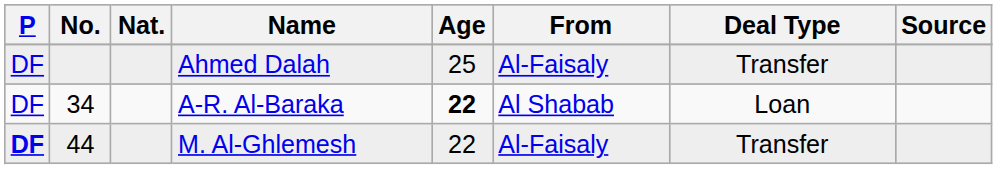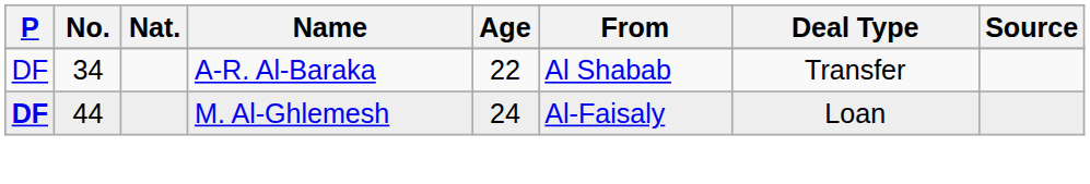- row: DF | Ahmed Dalah | 25 | Al-Faisaly | Transfer
A-R. Al-Baraka | Age: bold -> normal
A-R. Al-Baraka | Deal Type: Loan -> Transfer
M. Al-Ghlemesh | Age: 22 -> 24
M. Al-Ghlemesh | Deal Type: Transfer -> Loan
